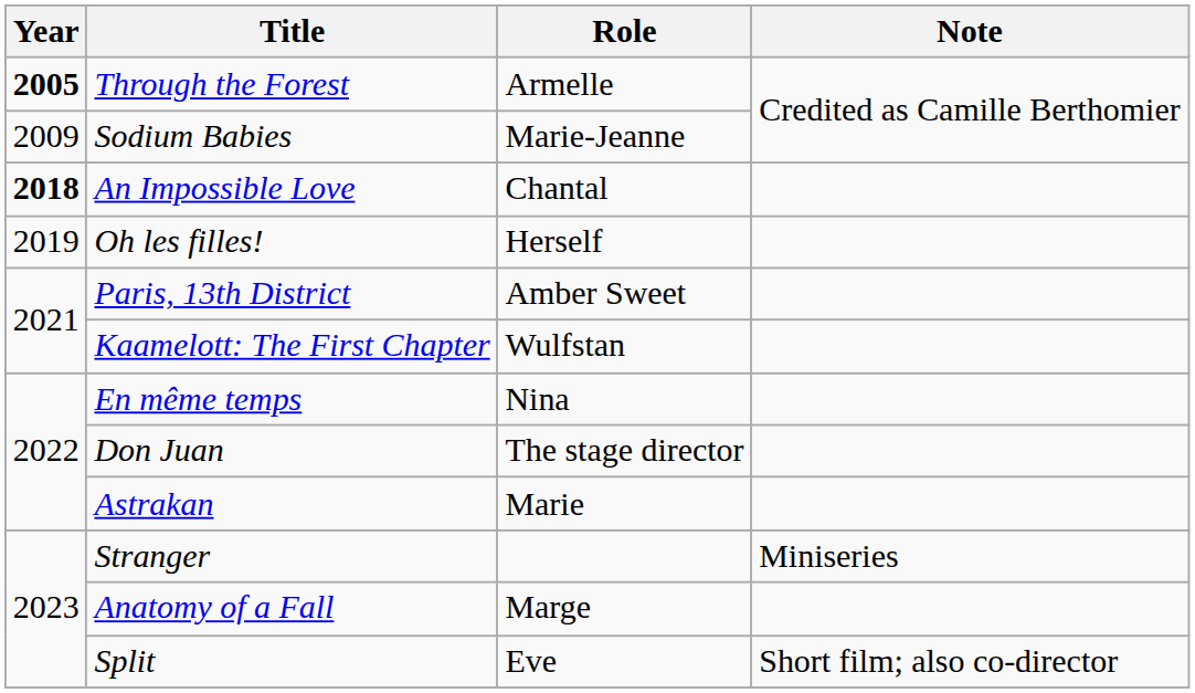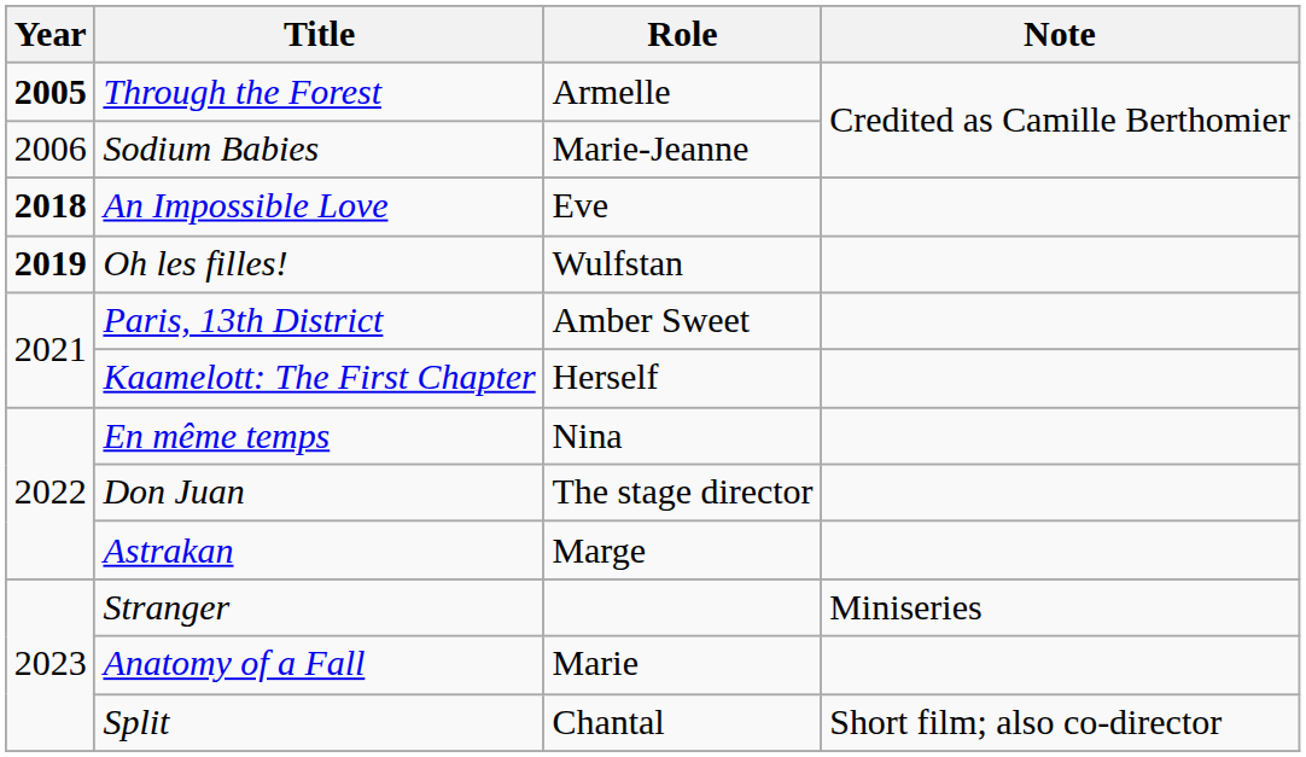Sodium Babies | Year: 2009 -> 2006
An Impossible Love | Role: Chantal -> Eve
Oh les filles! | Year: normal -> bold
Oh les filles! | Role: Herself -> Wulfstan
Kaamelott: The First Chapter | Role: Wulfstan -> Herself
Astrakan | Role: Marie -> Marge
Anatomy of a Fall | Role: Marge -> Marie
Split | Role: Eve -> Chantal
